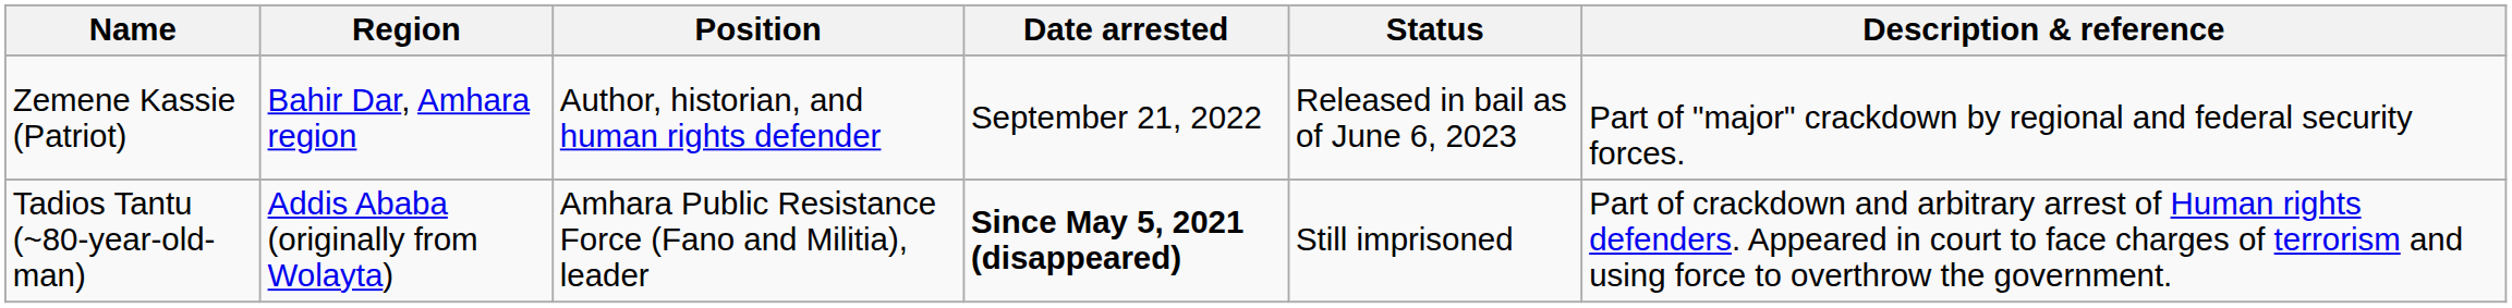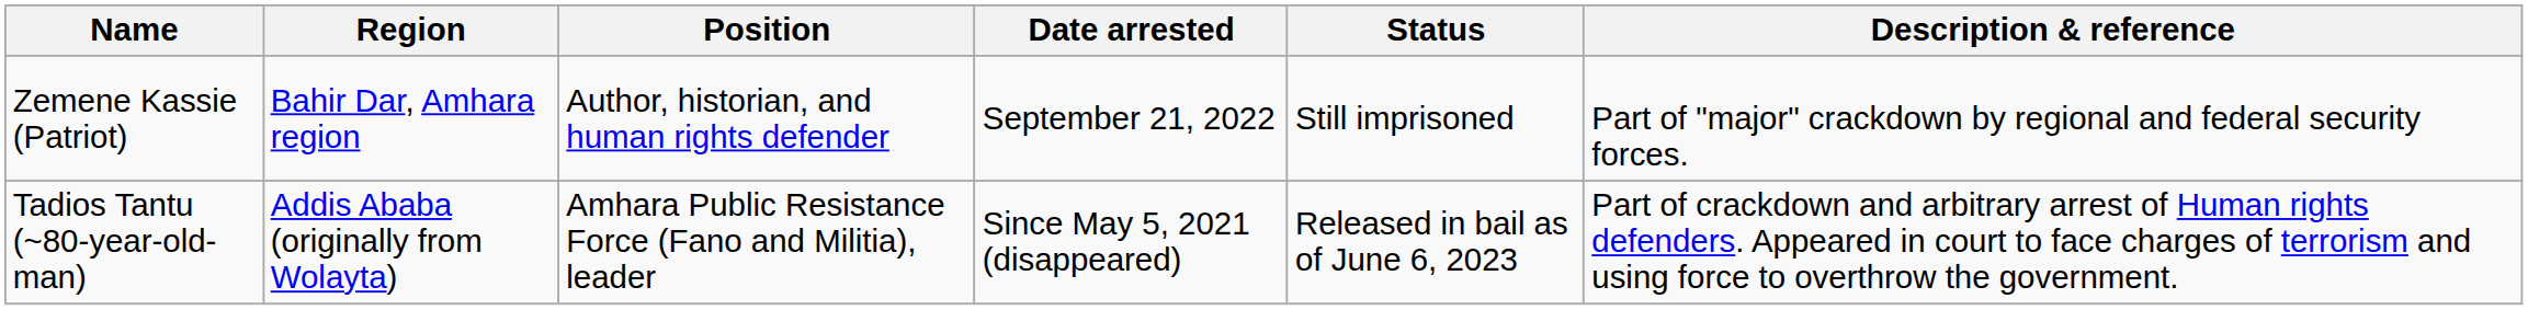Zemene Kassie (Patriot) | Status: Released in bail as of June 6, 2023 -> Still imprisoned
Tadios Tantu (~80-year-old-man) | Date arrested: bold -> normal
Tadios Tantu (~80-year-old-man) | Status: Still imprisoned -> Released in bail as of June 6, 2023
